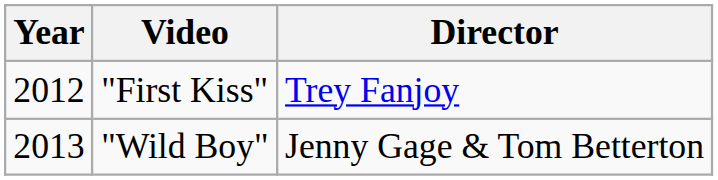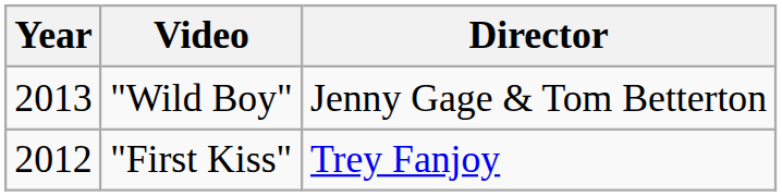rows swapped: "First Kiss" <-> "Wild Boy"
